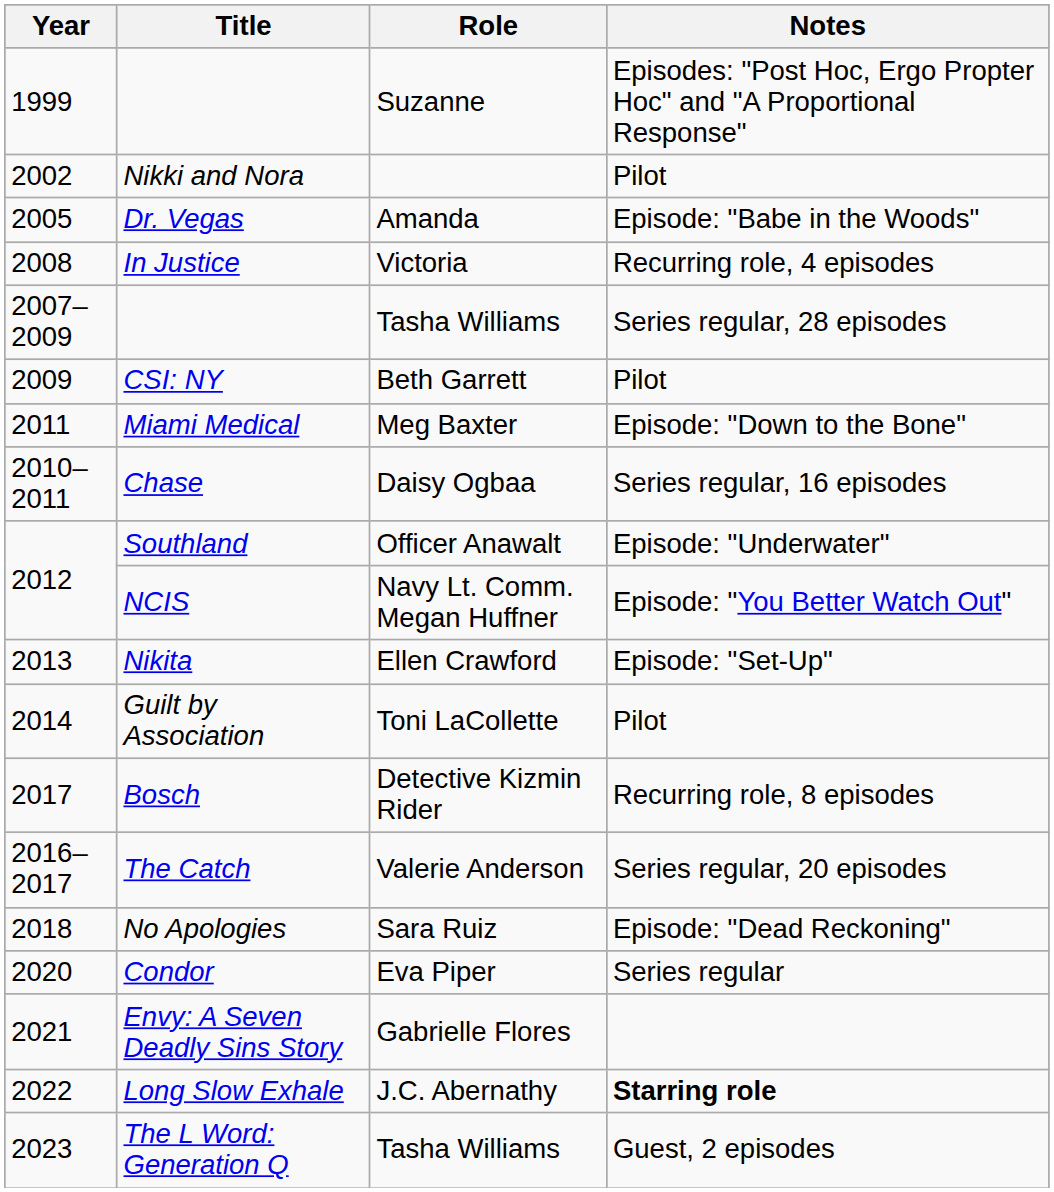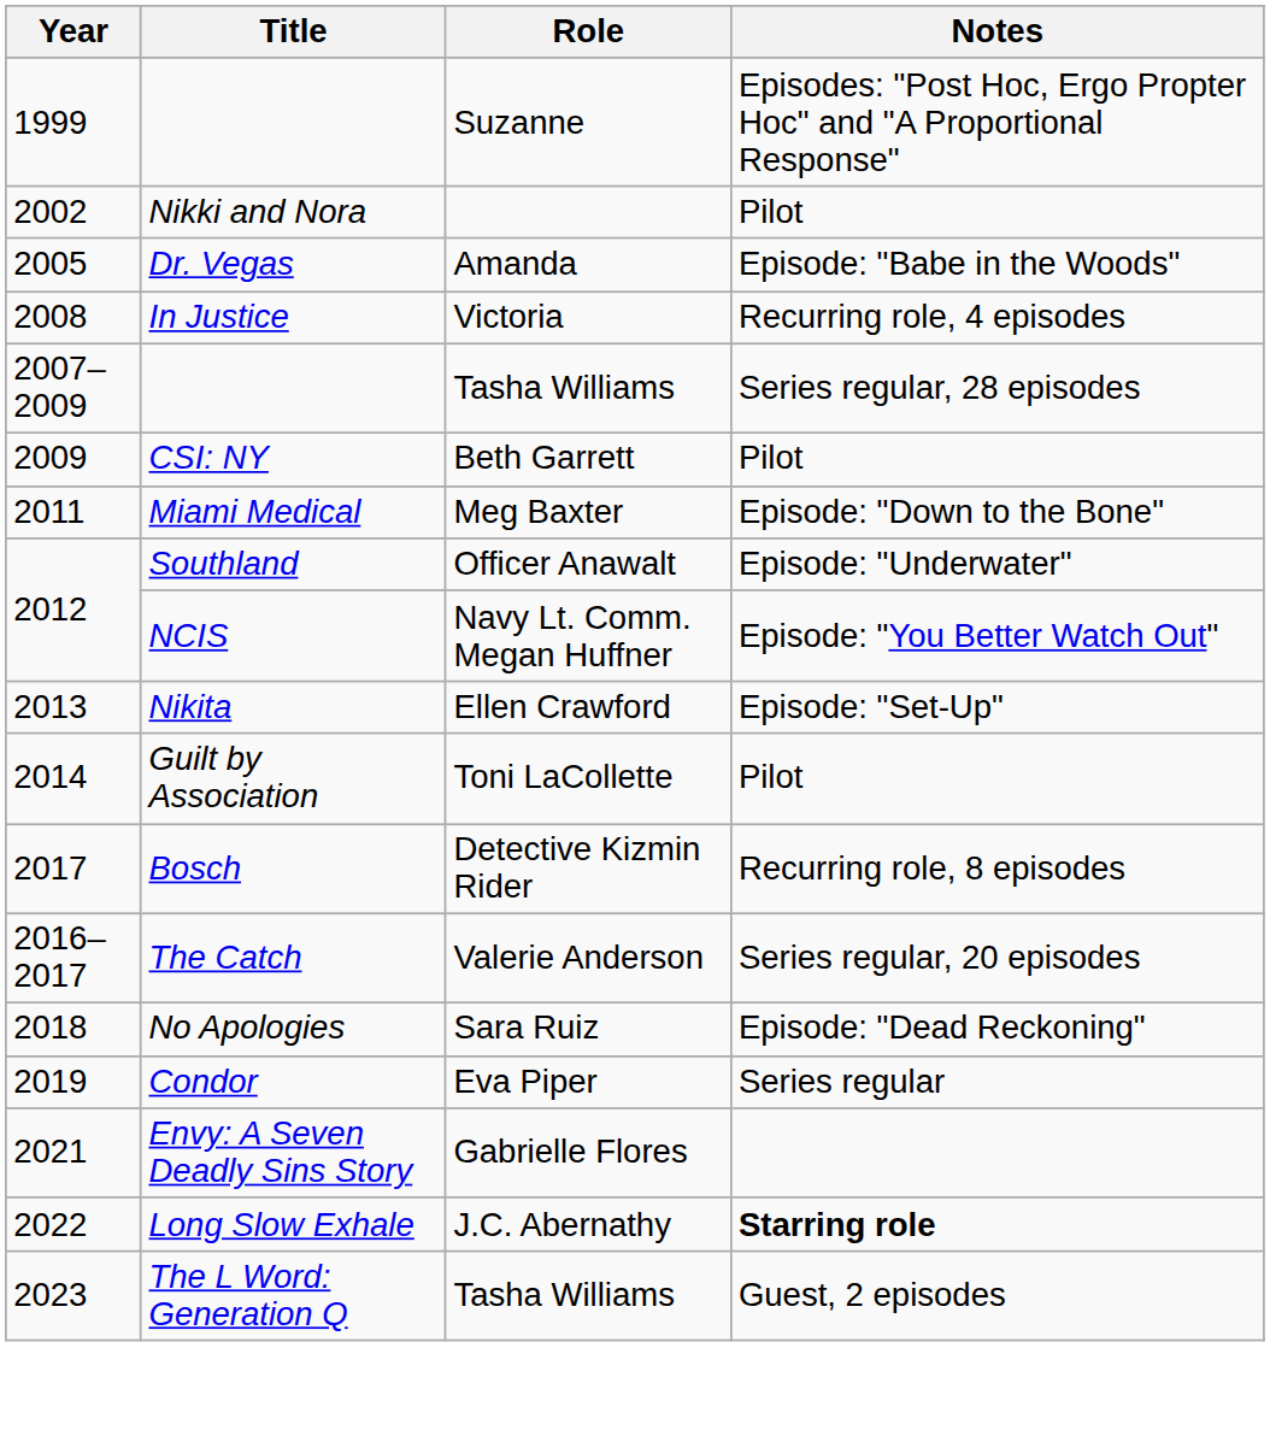- row: 2010–2011 | Chase | Daisy Ogbaa | Series regular, 16 episodes
Condor | Year: 2020 -> 2019
